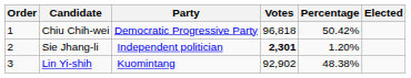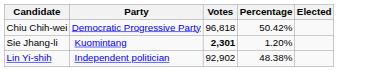- column: Order | 1 | 2 | 3
Sie Jhang-li | Party: Independent politician -> Kuomintang
Lin Yi-shih | Party: Kuomintang -> Independent politician
